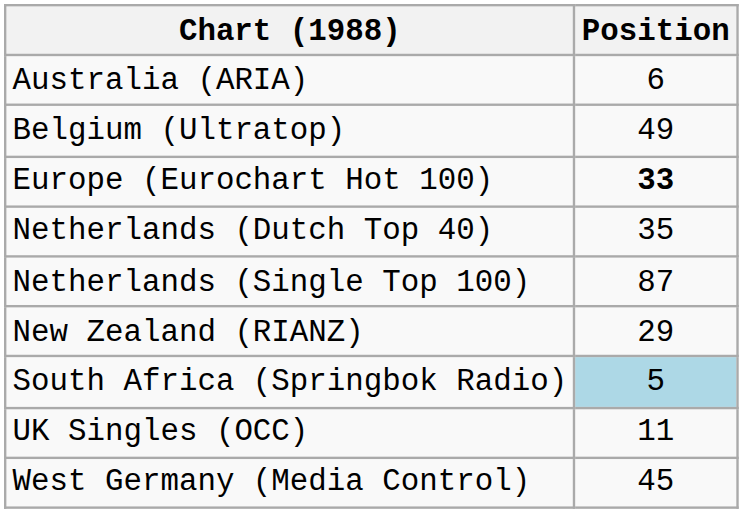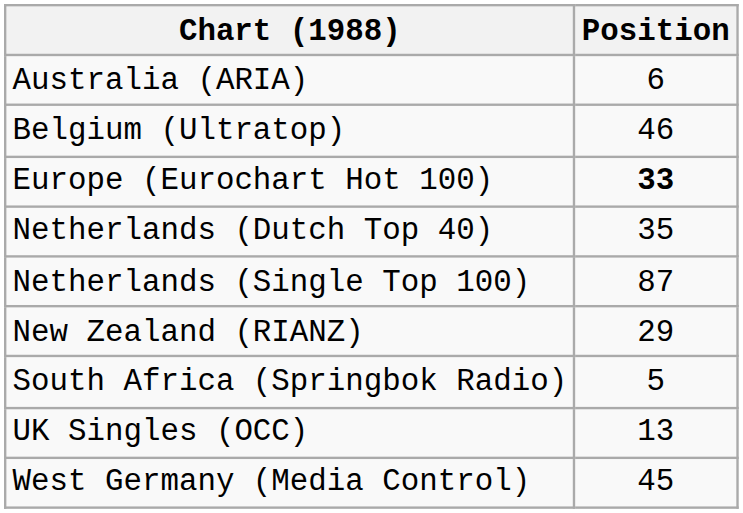Belgium (Ultratop) | Position: 49 -> 46
South Africa (Springbok Radio) | Position: lightblue background -> no background
UK Singles (OCC) | Position: 11 -> 13
